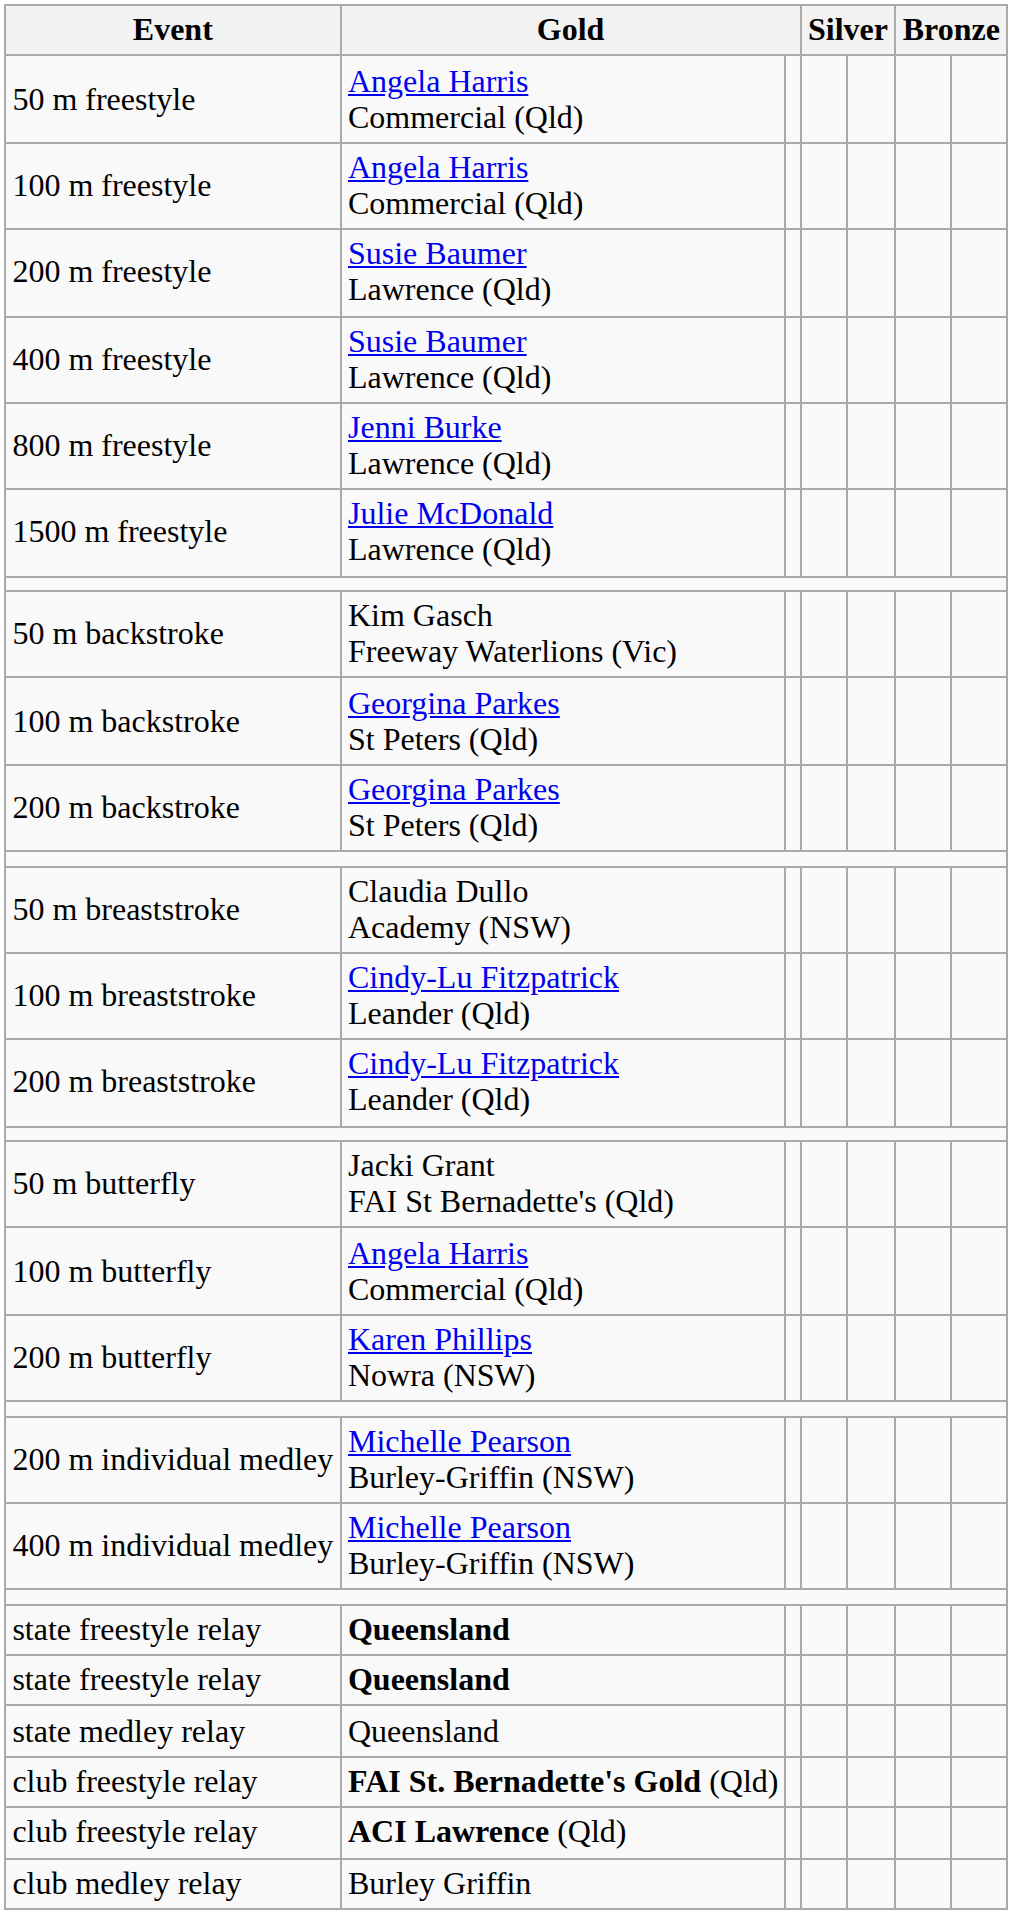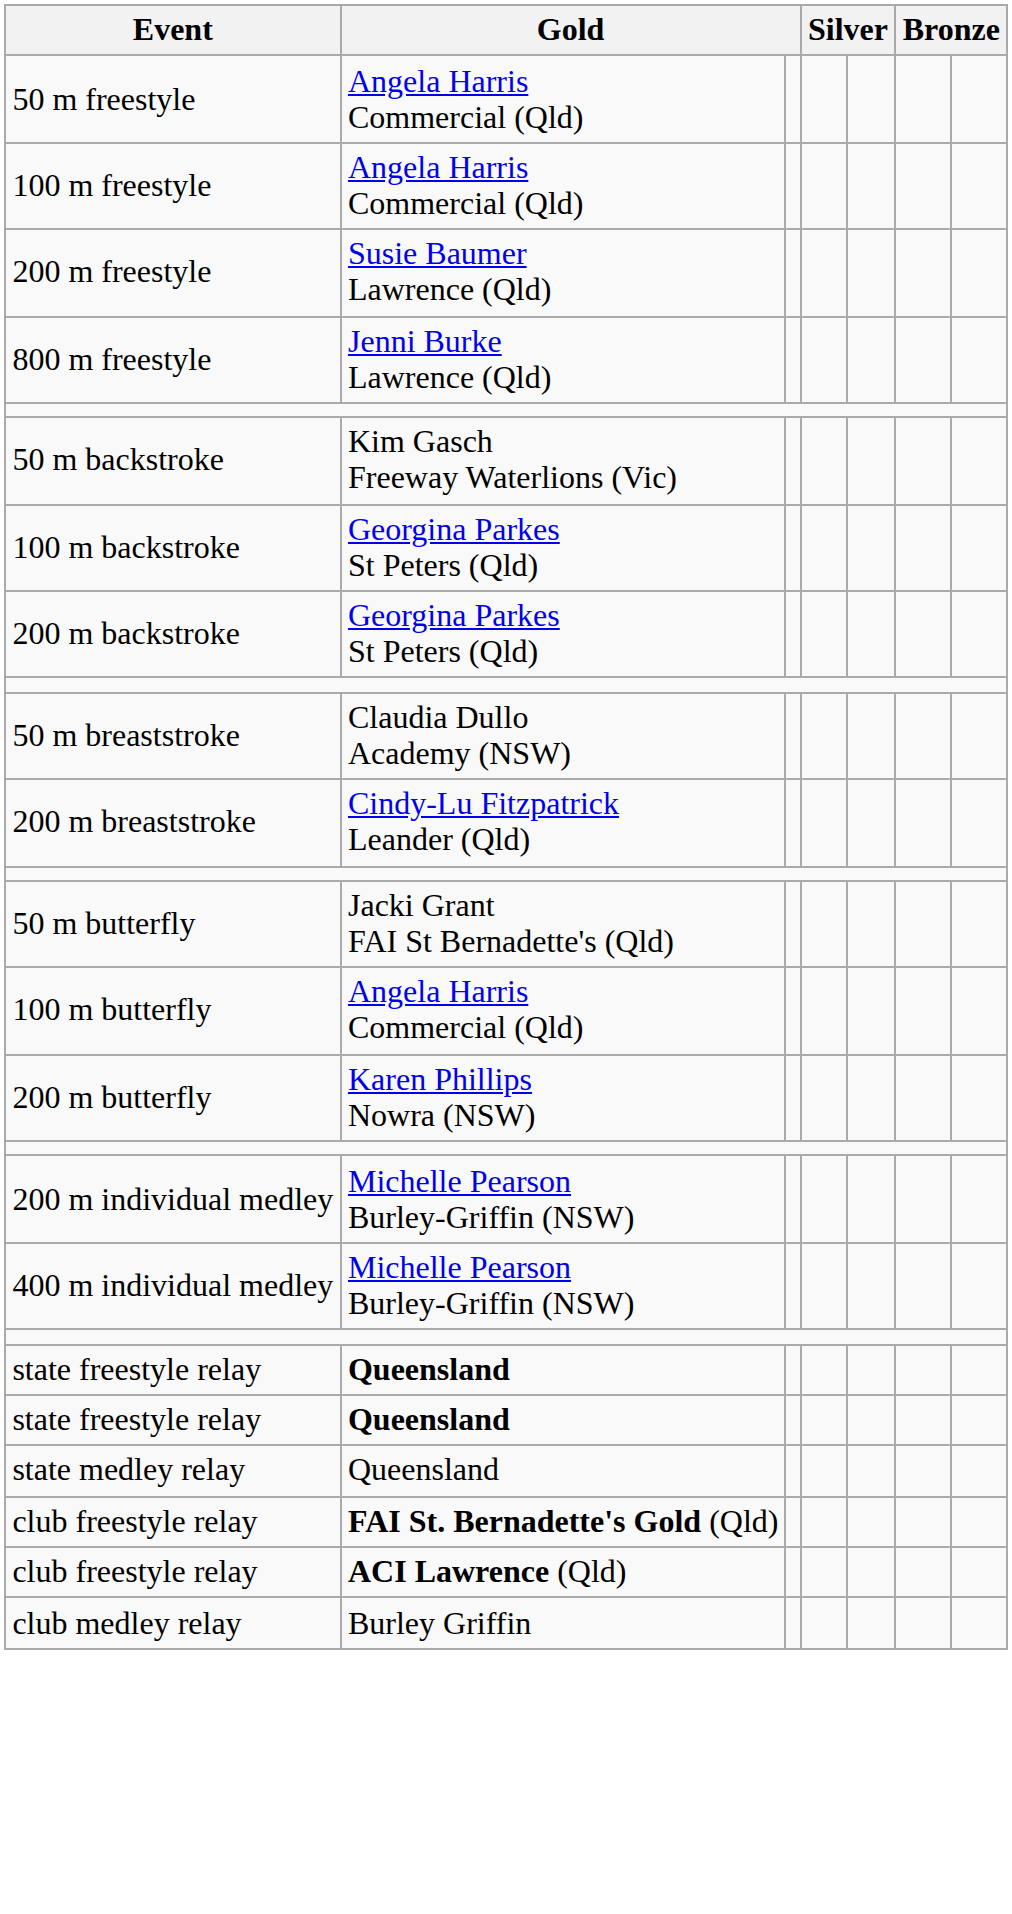- row: 400 m freestyle | Susie Baumer Lawrence (Qld)
- row: 1500 m freestyle | Julie McDonald Lawrence (Qld)
- row: 100 m breaststroke | Cindy-Lu Fitzpatrick Leander (Qld)
